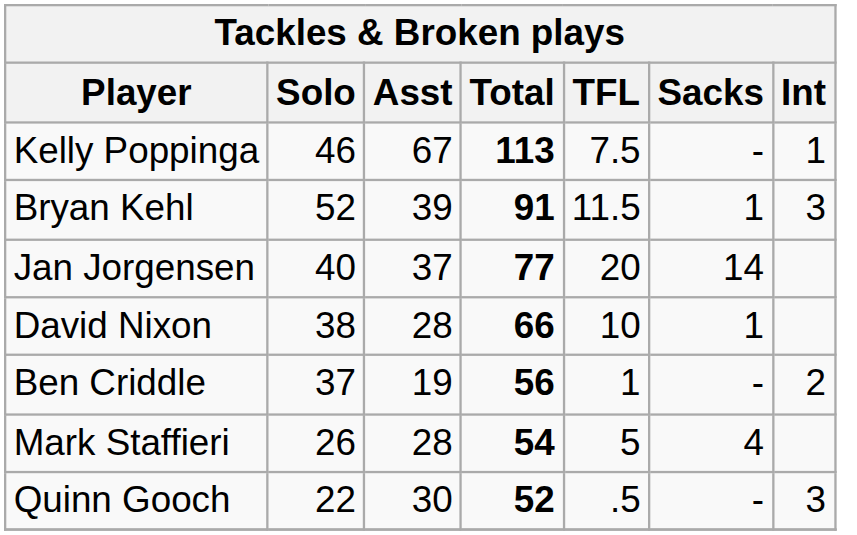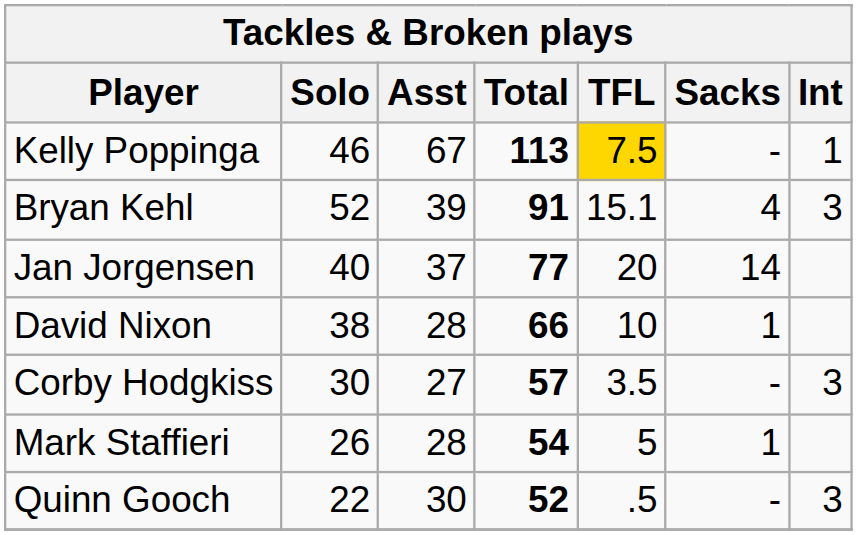Kelly Poppinga | TFL: no background -> gold background
Bryan Kehl | TFL: 11.5 -> 15.1
Bryan Kehl | Sacks: 1 -> 4
+ row: Corby Hodgkiss | 30 | 27 | 57 | 3.5 | - | 3
- row: Ben Criddle | 37 | 19 | 56 | 1 | - | 2
Mark Staffieri | Sacks: 4 -> 1
